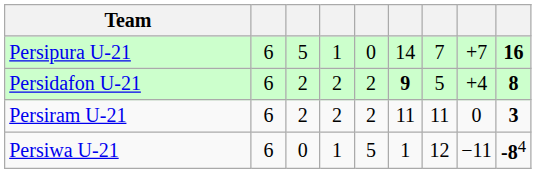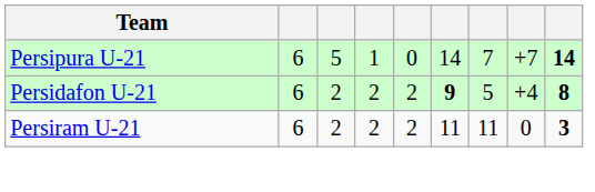Persipura U-21 | column 9: 16 -> 14
- row: Persiwa U-21 | 6 | 0 | 1 | 5 | 1 | 12 | −11 | -84
